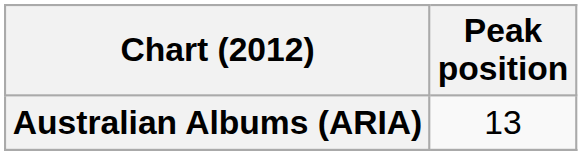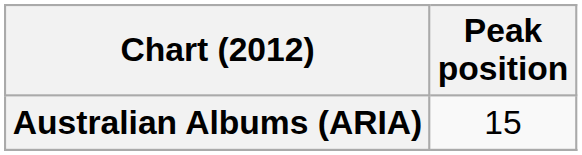Australian Albums (ARIA) | Peak position: 13 -> 15
